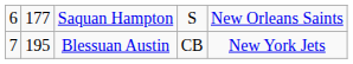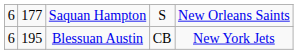Blessuan Austin | column 1: 7 -> 6
